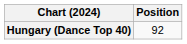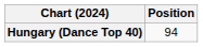Hungary (Dance Top 40) | Position: 92 -> 94
